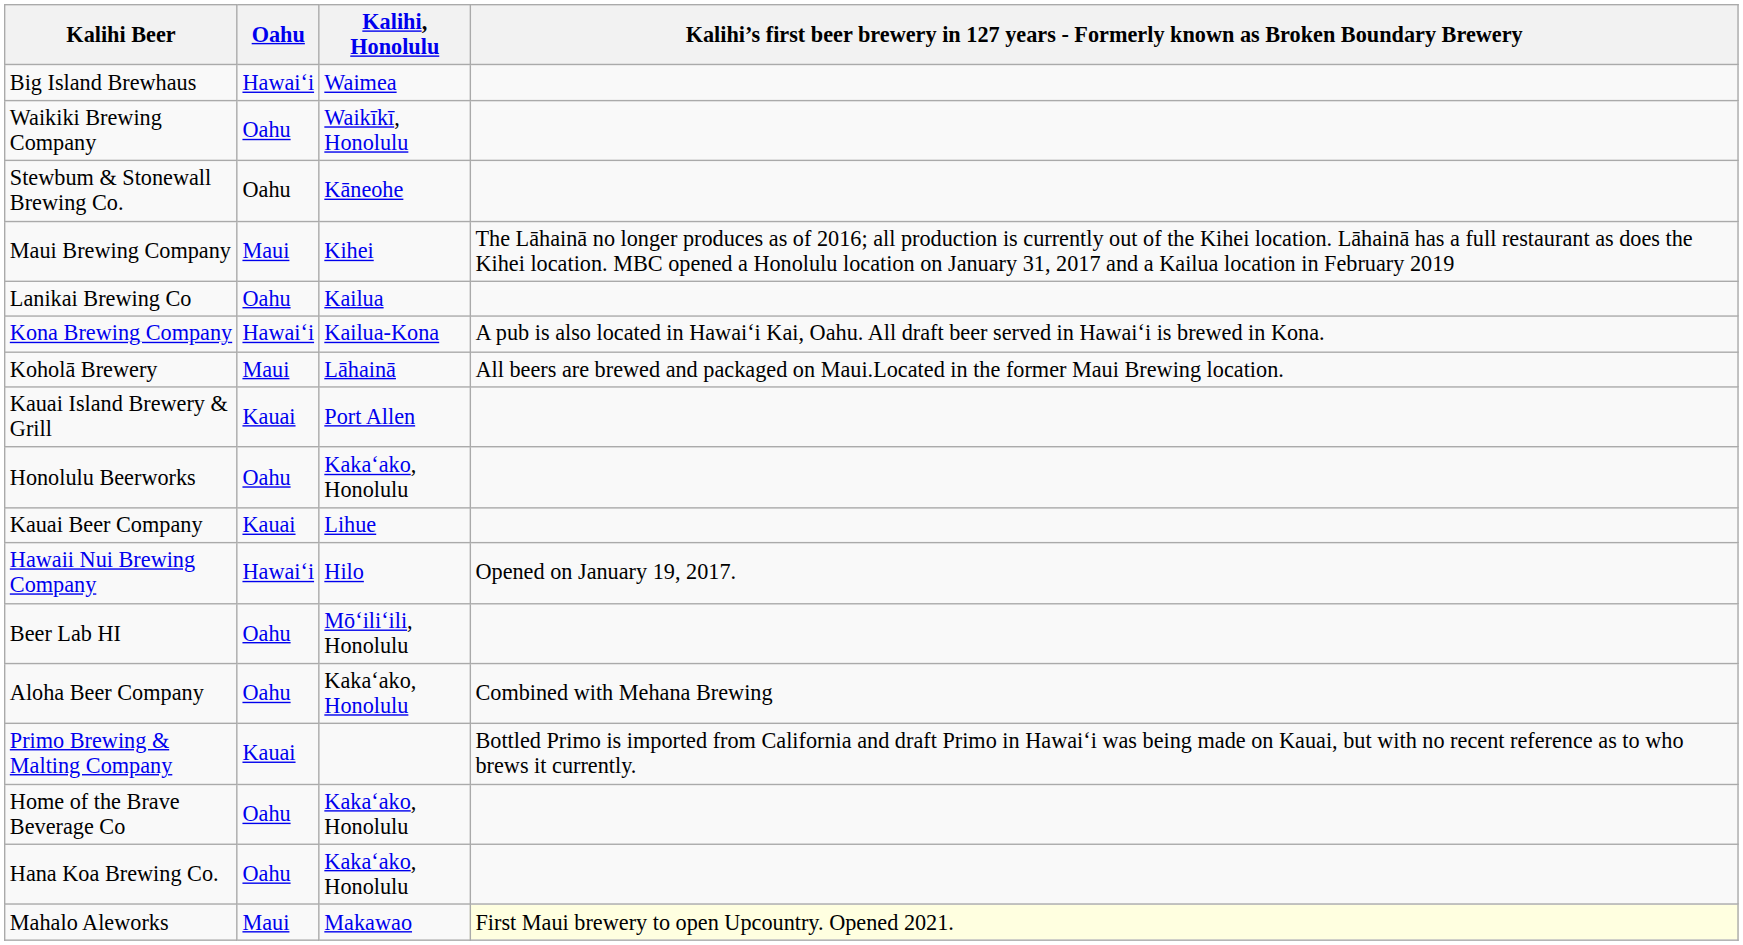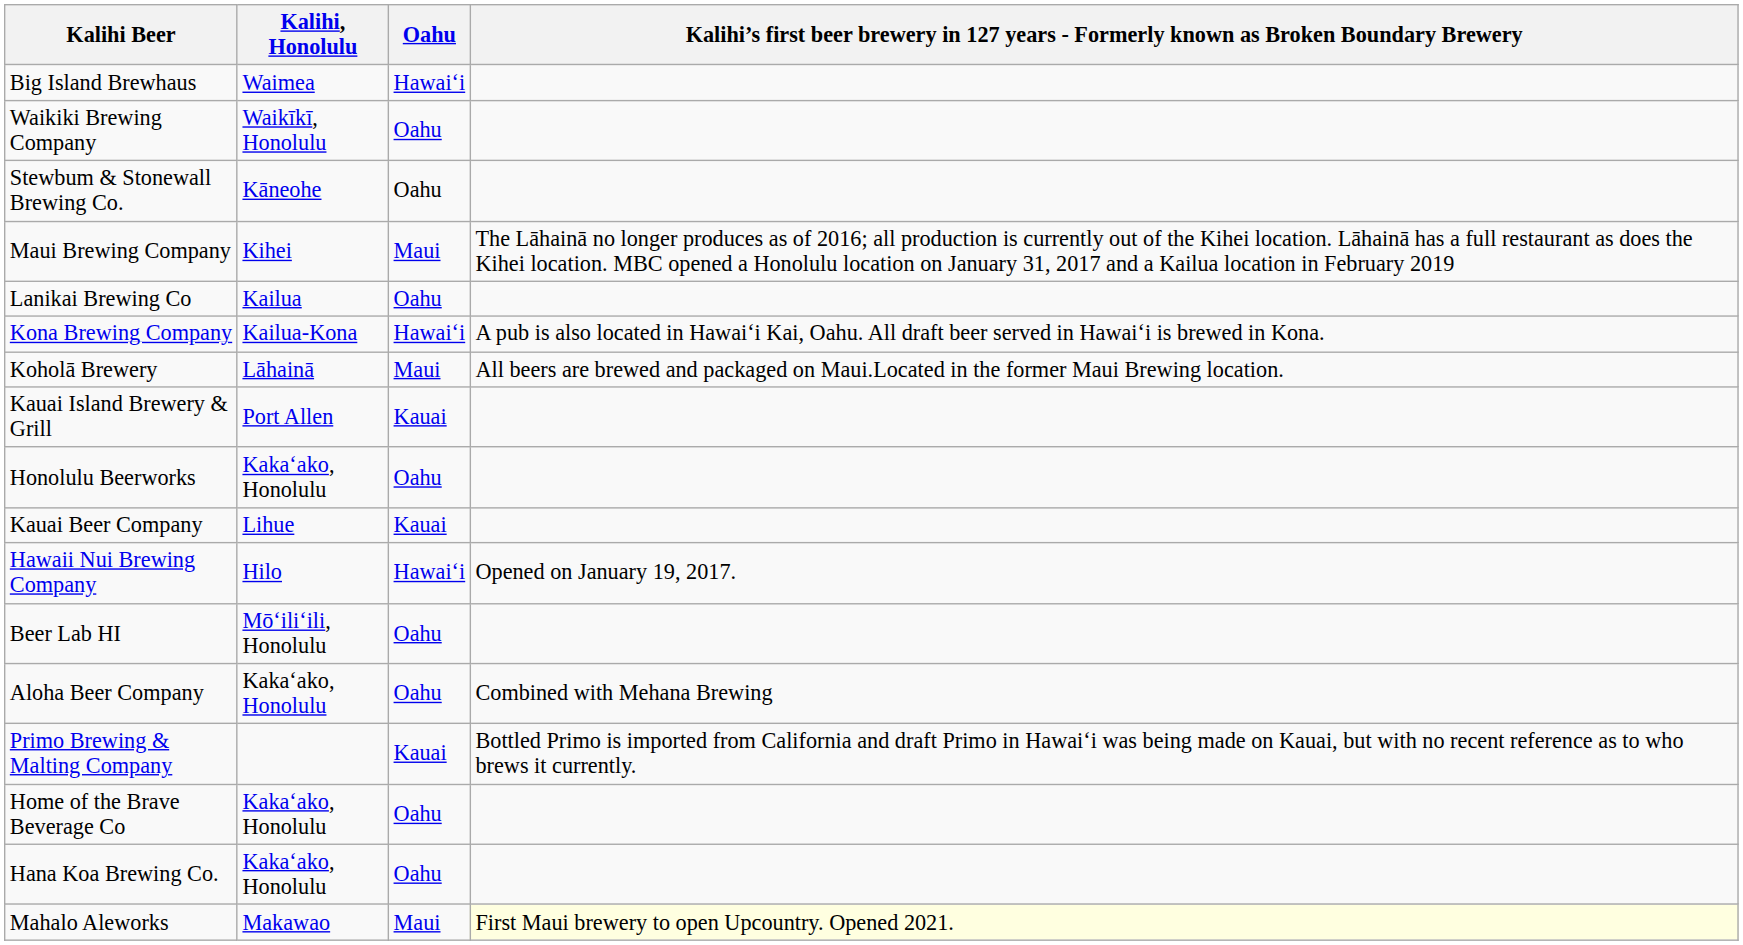columns swapped: Kalihi, Honolulu <-> Oahu
